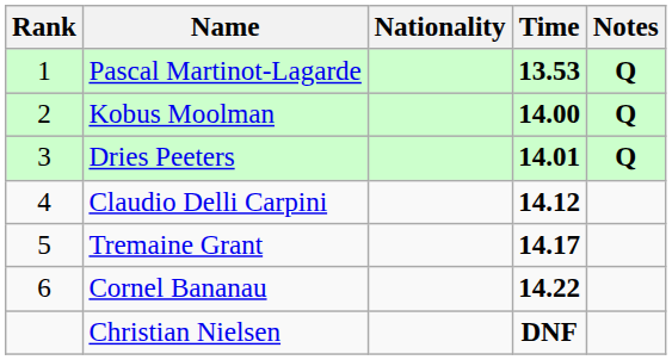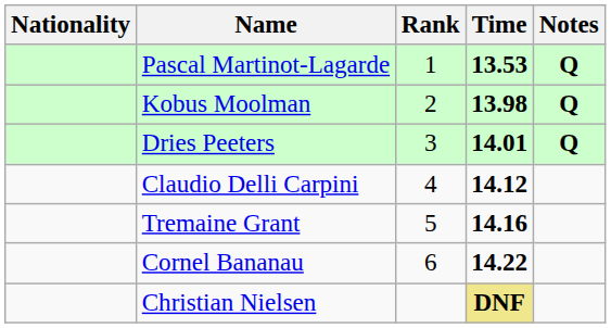columns swapped: Rank <-> Nationality
Kobus Moolman | Time: 14.00 -> 13.98
Tremaine Grant | Time: 14.17 -> 14.16
Christian Nielsen | Time: no background -> khaki background
